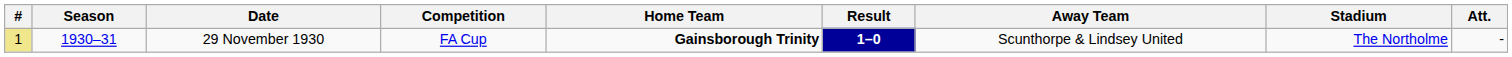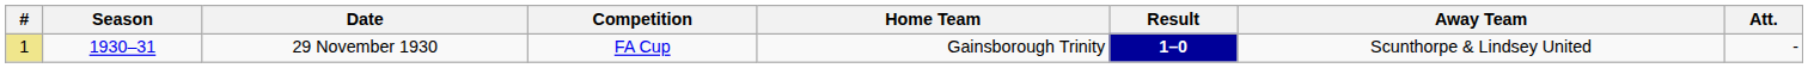- column: Stadium | The Northolme
29 November 1930 | Home Team: bold -> normal
